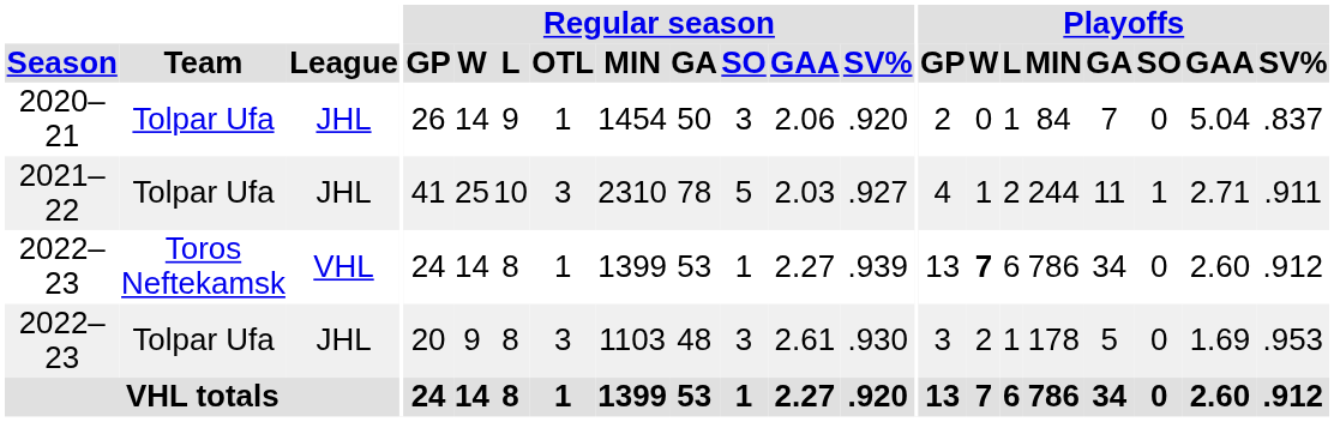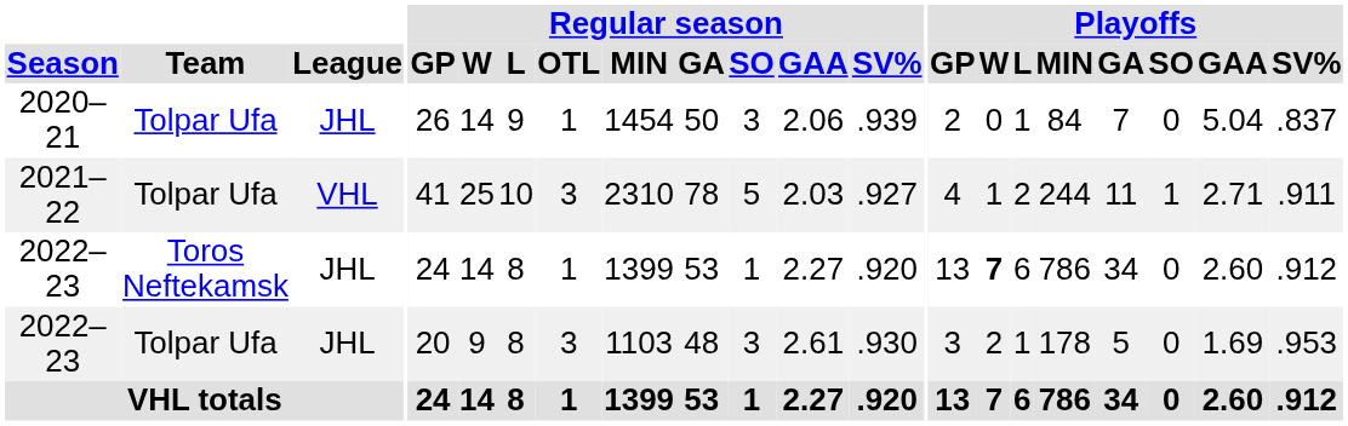2020–21 | Regular season / SV%: .920 -> .939
2021–22 | League: JHL -> VHL
2022–23 / Toros Neftekamsk | League: VHL -> JHL
2022–23 / Toros Neftekamsk | Regular season / SV%: .939 -> .920
